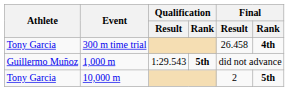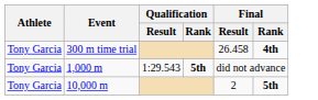1,000 m | Athlete: Guillermo Muñoz -> Tony Garcia
